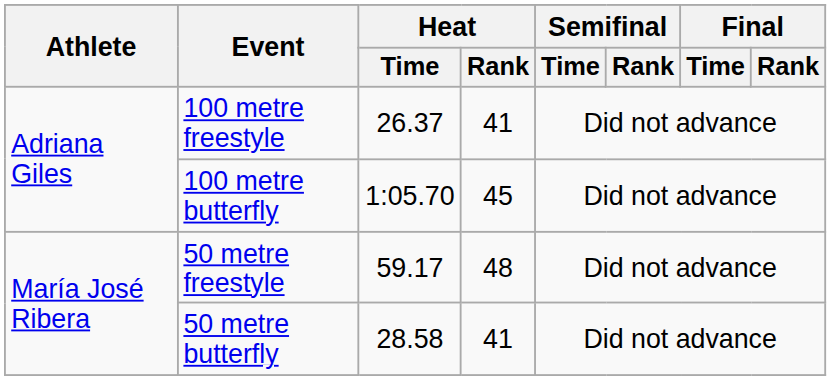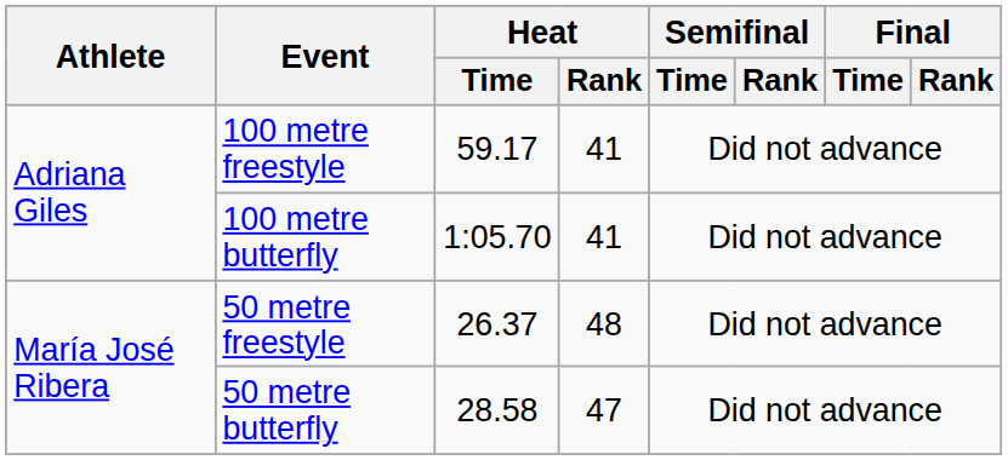100 metre freestyle | Heat / Time: 26.37 -> 59.17
100 metre butterfly | Heat / Rank: 45 -> 41
50 metre freestyle | Heat / Time: 59.17 -> 26.37
50 metre butterfly | Heat / Rank: 41 -> 47
